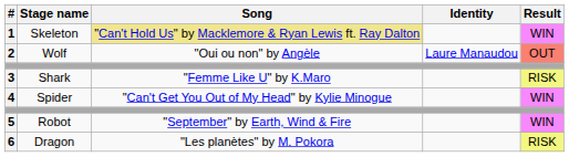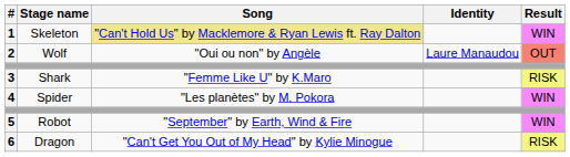4 | Song: "Can't Get You Out of My Head" by Kylie Minogue -> "Les planètes" by M. Pokora
6 | Song: "Les planètes" by M. Pokora -> "Can't Get You Out of My Head" by Kylie Minogue
